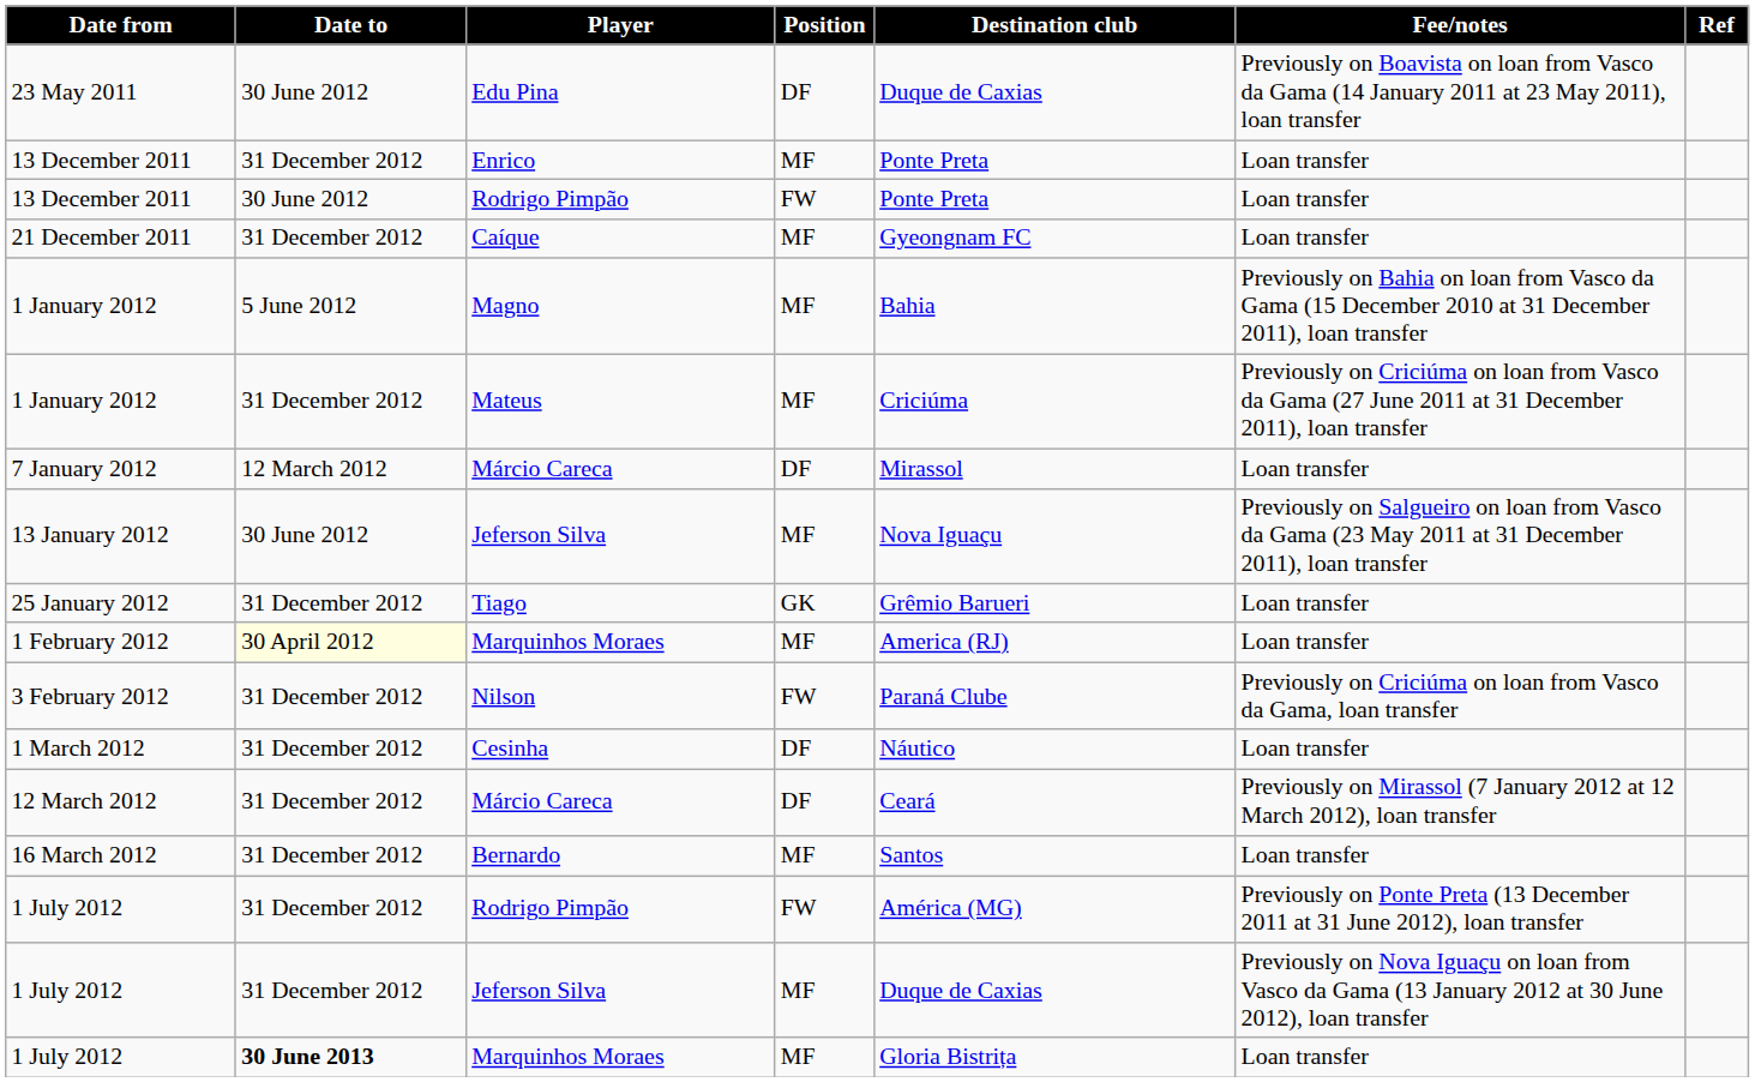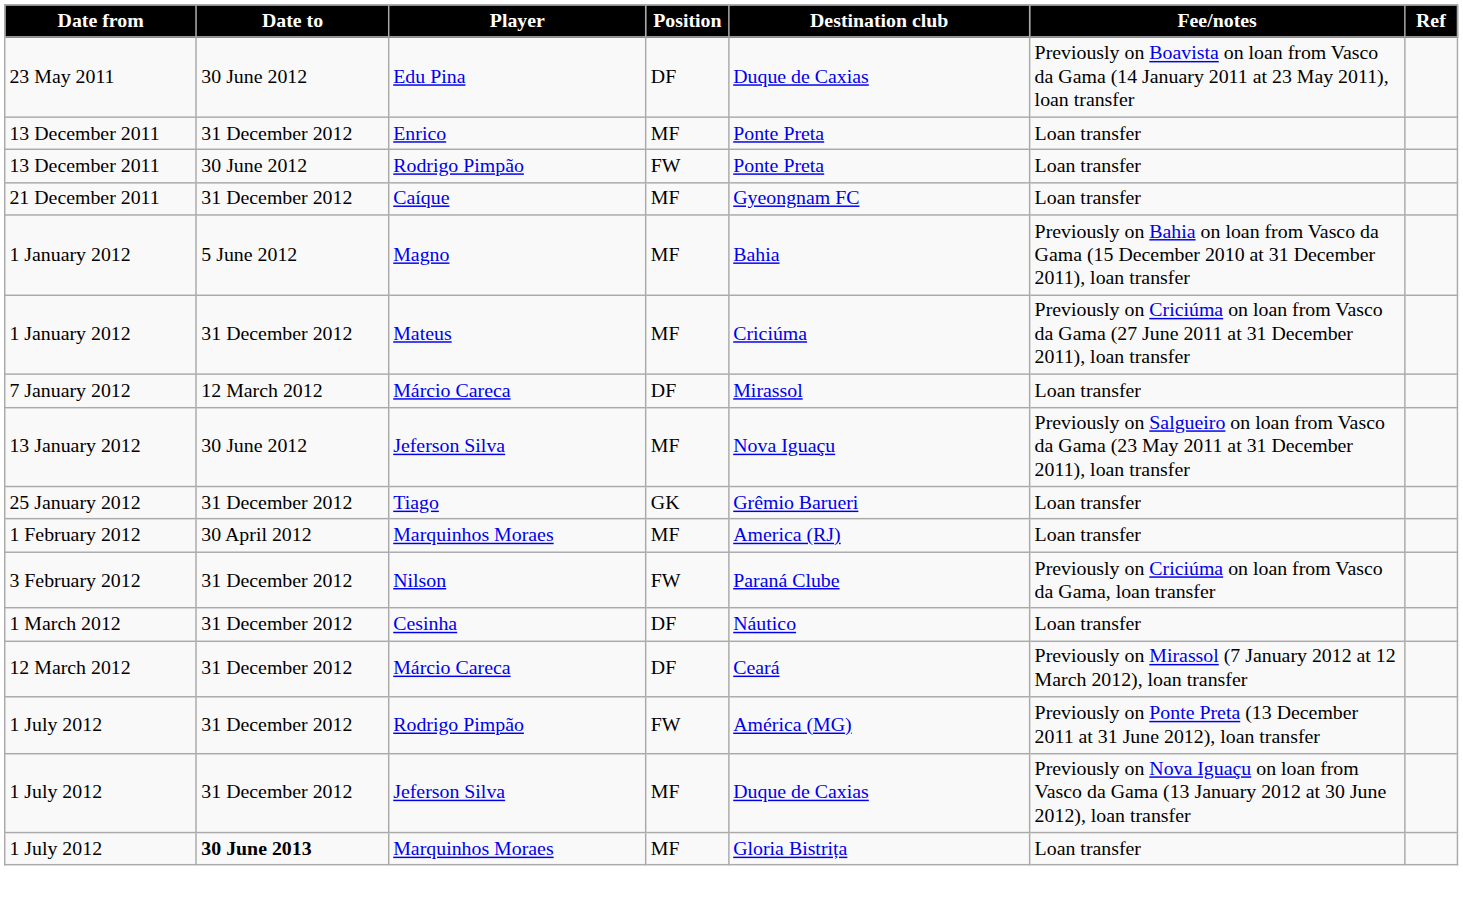1 February 2012 | Date to: lightyellow background -> no background
- row: 16 March 2012 | 31 December 2012 | Bernardo | MF | Santos | Loan transfer
